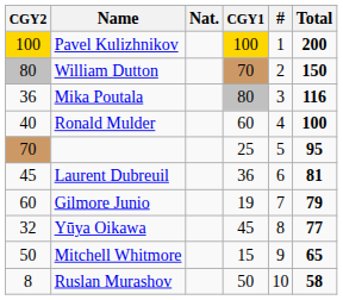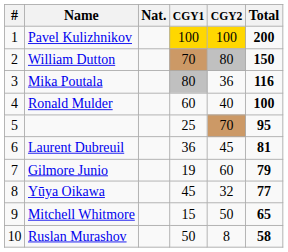columns swapped: # <-> CGY2
